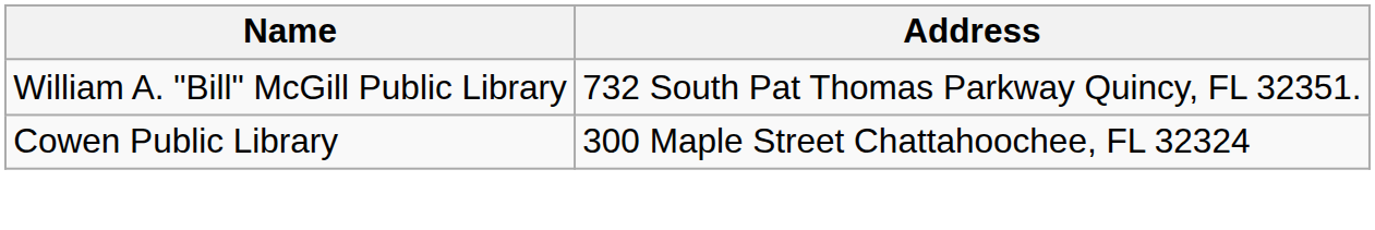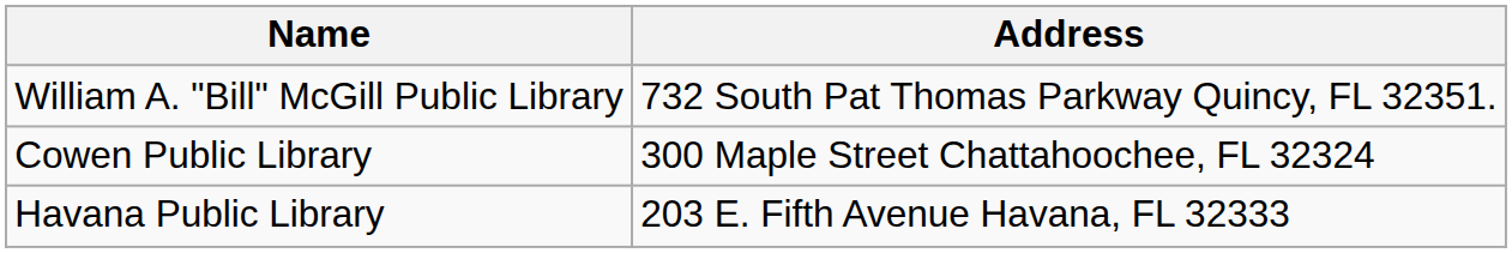+ row: Havana Public Library | 203 E. Fifth Avenue Havana, FL 32333
